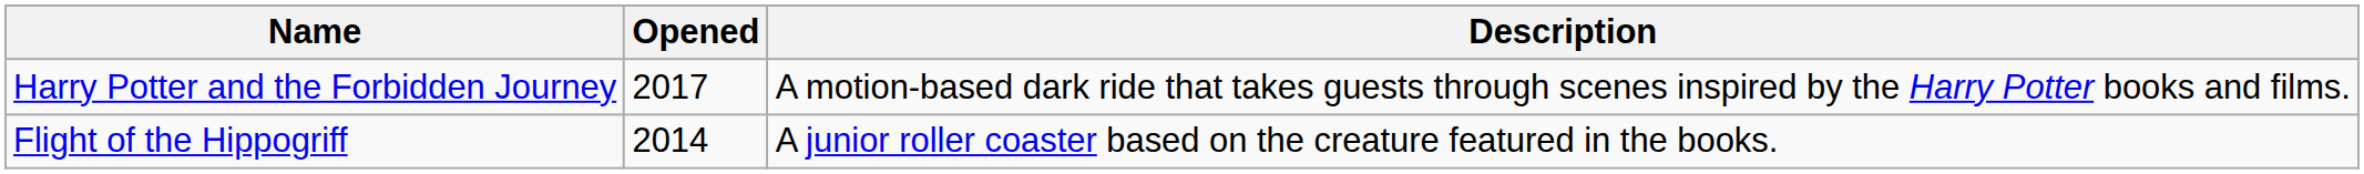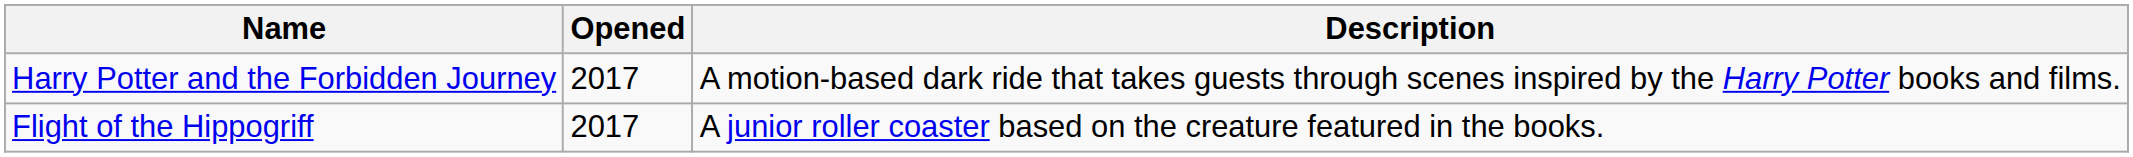Flight of the Hippogriff | Opened: 2014 -> 2017
